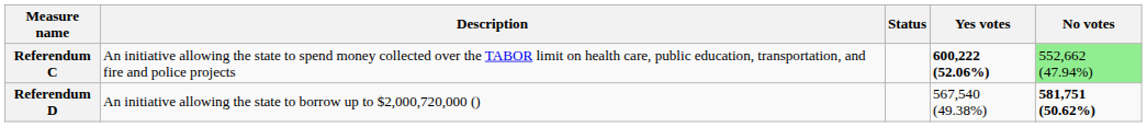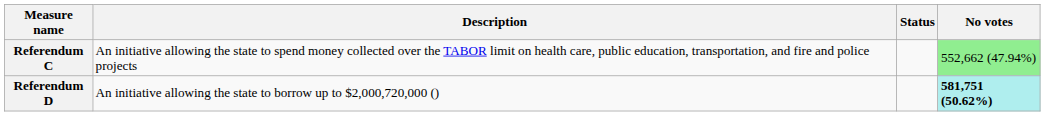- column: Yes votes | 600,222 (52.06%) | 567,540 (49.38%)
Referendum D | No votes: no background -> paleturquoise background
